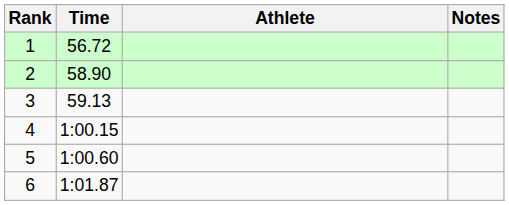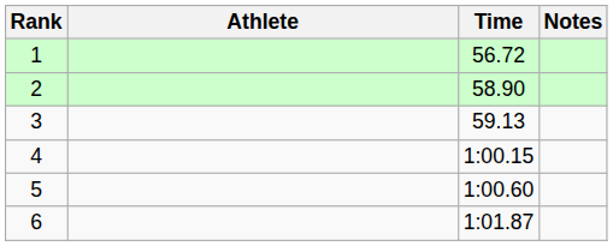columns swapped: Athlete <-> Time
